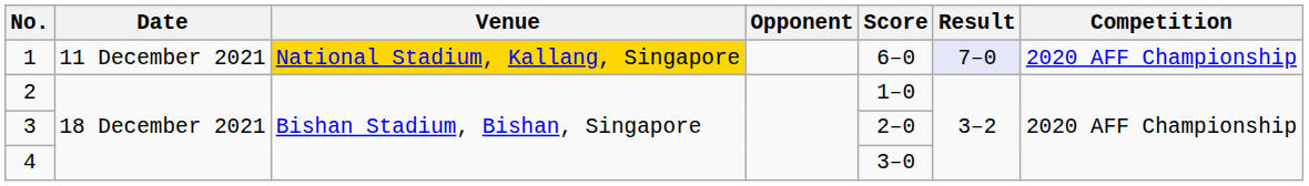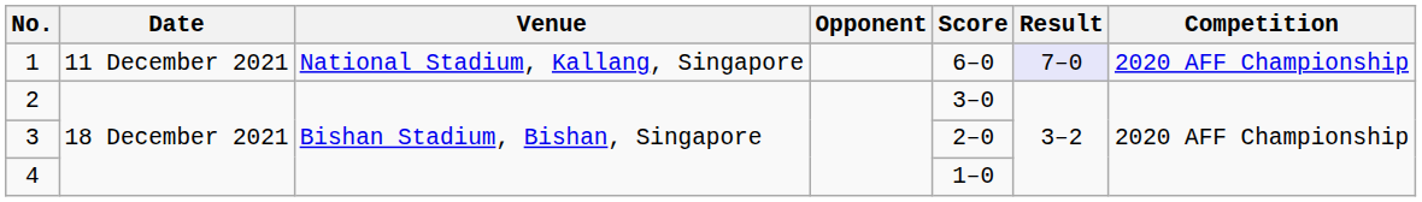1 | Venue: gold background -> no background
2 | Score: 1–0 -> 3–0
4 | Score: 3–0 -> 1–0
